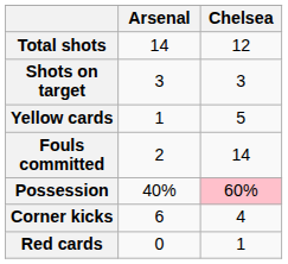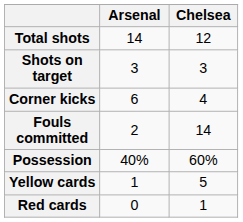rows swapped: Corner kicks <-> Yellow cards
Possession | Chelsea: pink background -> no background
